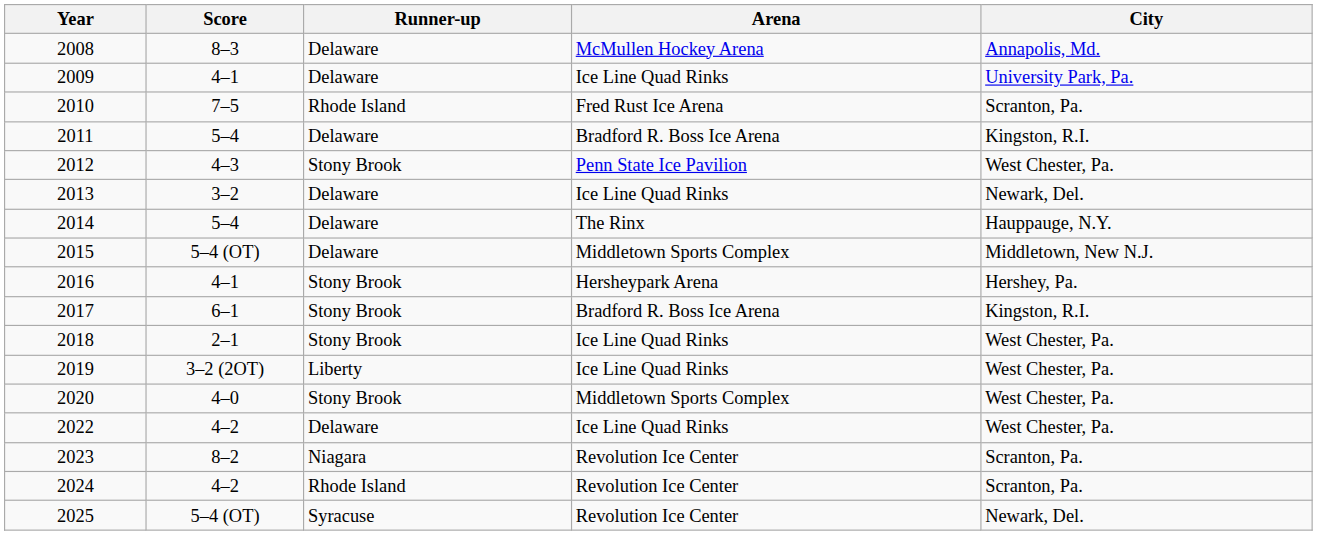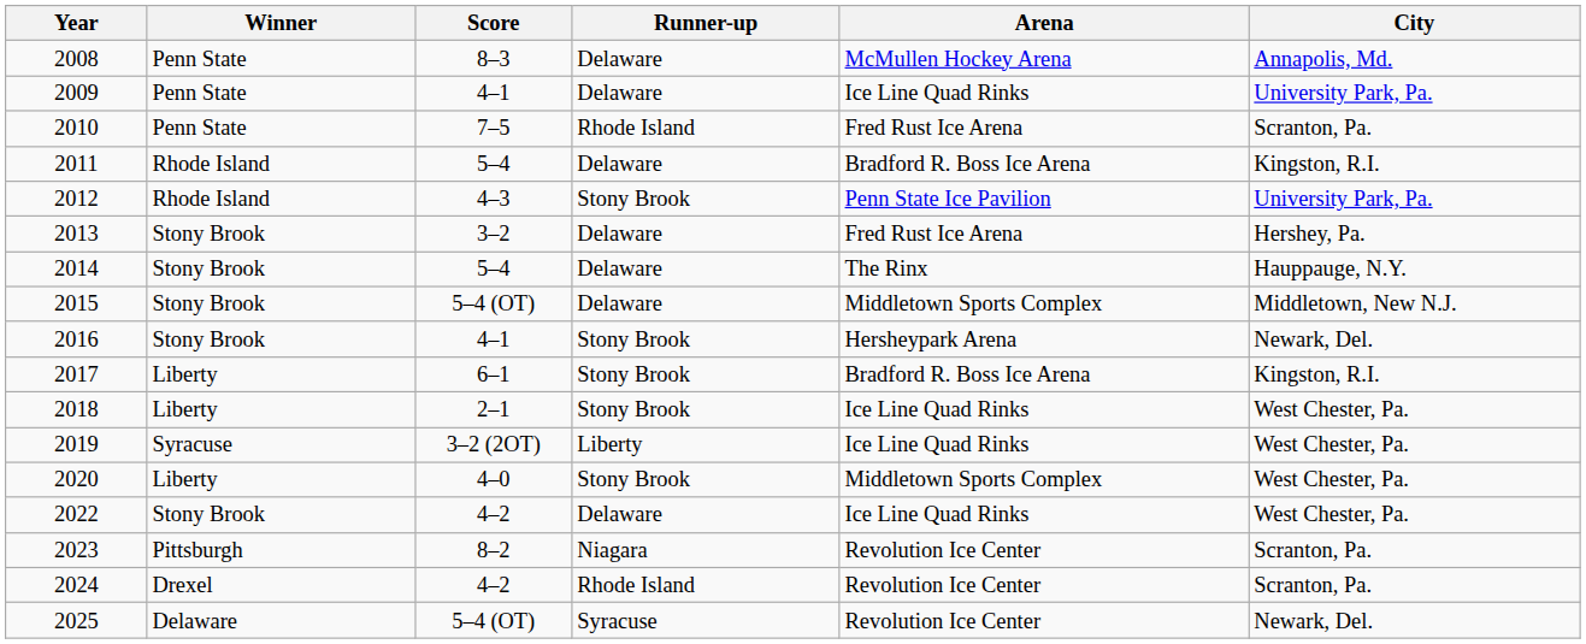+ column: Winner | Penn State | Penn State | Penn State | Rhode Island | Rhode Island | Stony Brook | Stony Brook | Stony Brook | Stony Brook | Liberty | Liberty | Syracuse | Liberty | Stony Brook | Pittsburgh | Drexel | Delaware
2012 | City: West Chester, Pa. -> University Park, Pa.
2013 | Arena: Ice Line Quad Rinks -> Fred Rust Ice Arena
2013 | City: Newark, Del. -> Hershey, Pa.
2016 | City: Hershey, Pa. -> Newark, Del.
